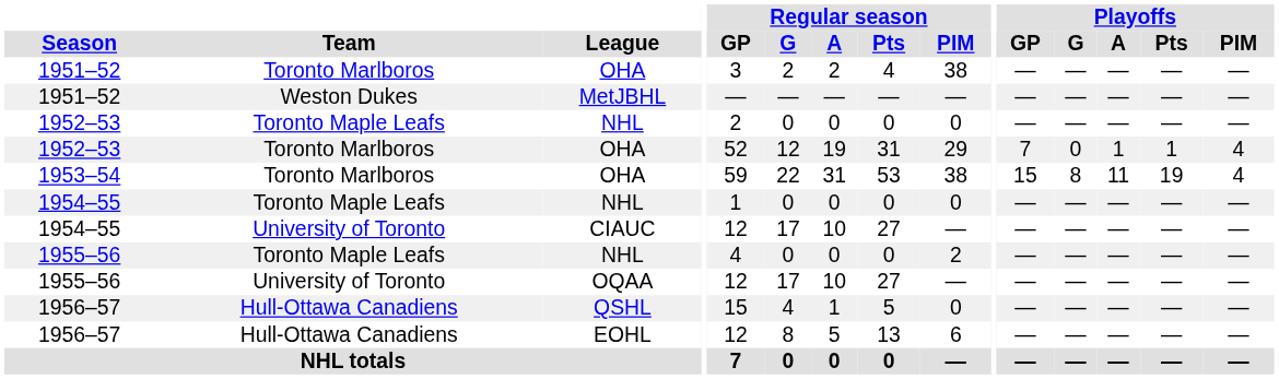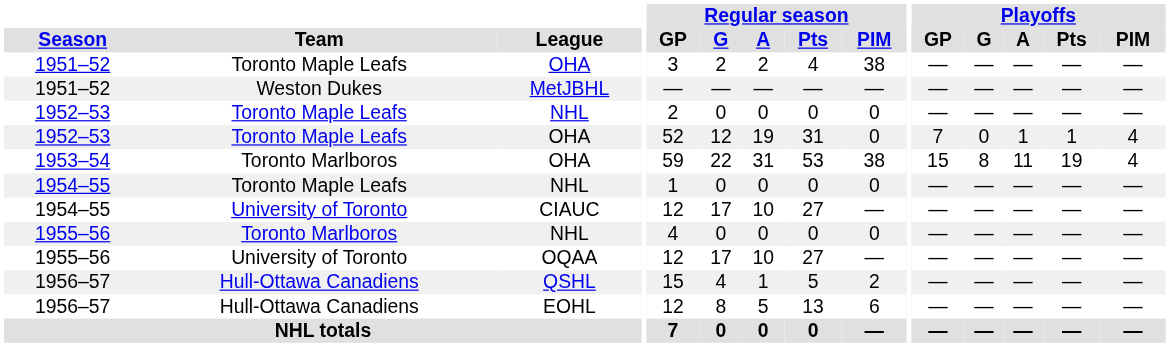1951–52 / OHA | Team: Toronto Marlboros -> Toronto Maple Leafs
1952–53 / OHA | Team: Toronto Marlboros -> Toronto Maple Leafs
1952–53 / OHA | Regular season / PIM: 29 -> 0
1955–56 / NHL | Team: Toronto Maple Leafs -> Toronto Marlboros
1955–56 / NHL | Regular season / PIM: 2 -> 0
QSHL | Regular season / PIM: 0 -> 2
